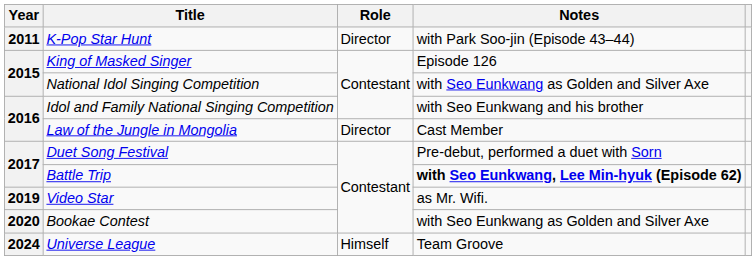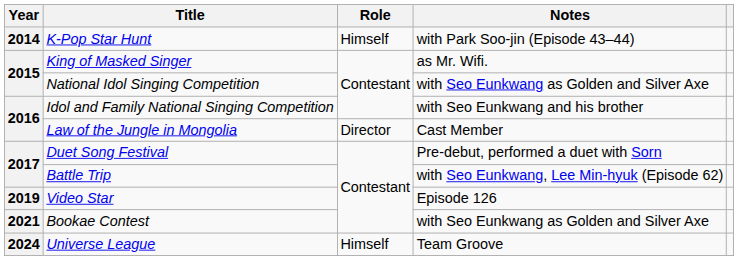K-Pop Star Hunt | Year: 2011 -> 2014
K-Pop Star Hunt | Role: Director -> Himself
King of Masked Singer | Notes: Episode 126 -> as Mr. Wifi.
Battle Trip | Notes: bold -> normal
Video Star | Notes: as Mr. Wifi. -> Episode 126
Bookae Contest | Year: 2020 -> 2021
